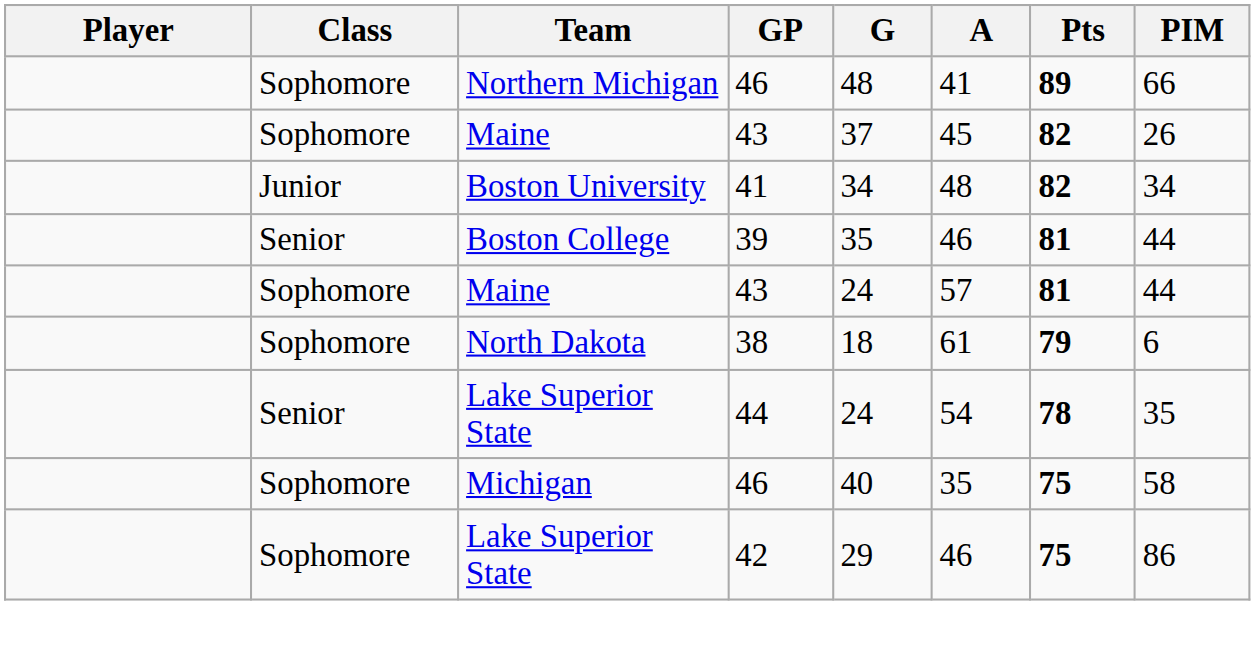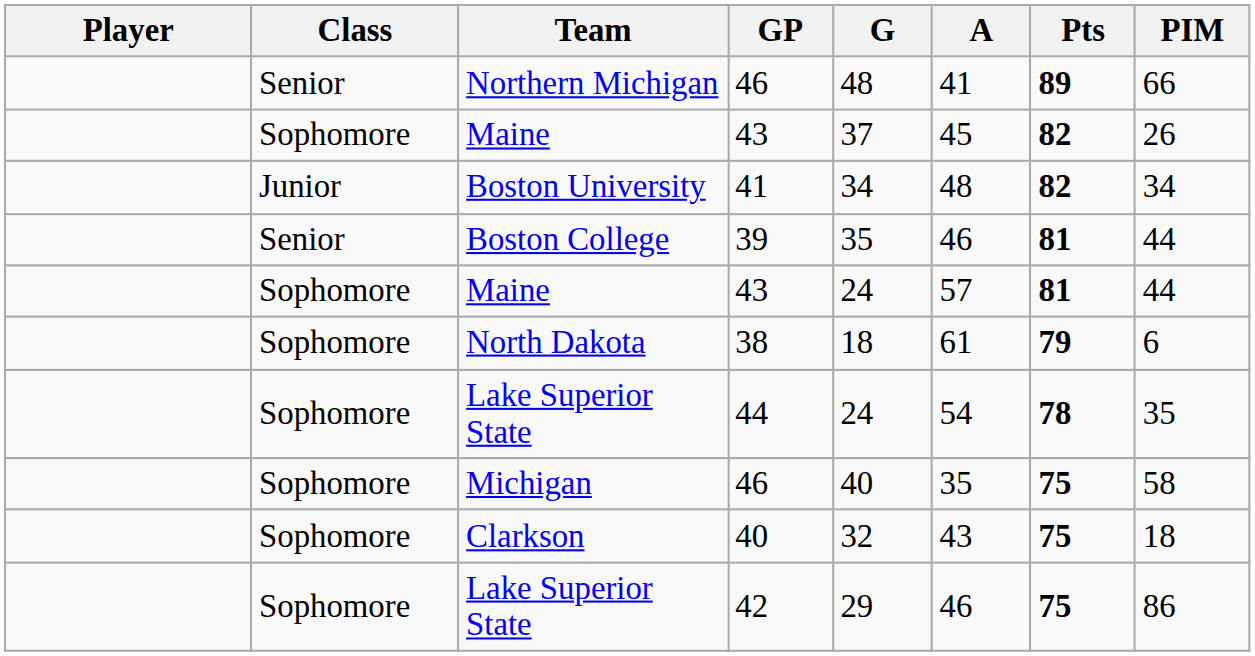Northern Michigan | Class: Sophomore -> Senior
Lake Superior State / 44 | Class: Senior -> Sophomore
+ row: Sophomore | Clarkson | 40 | 32 | 43 | 75 | 18
